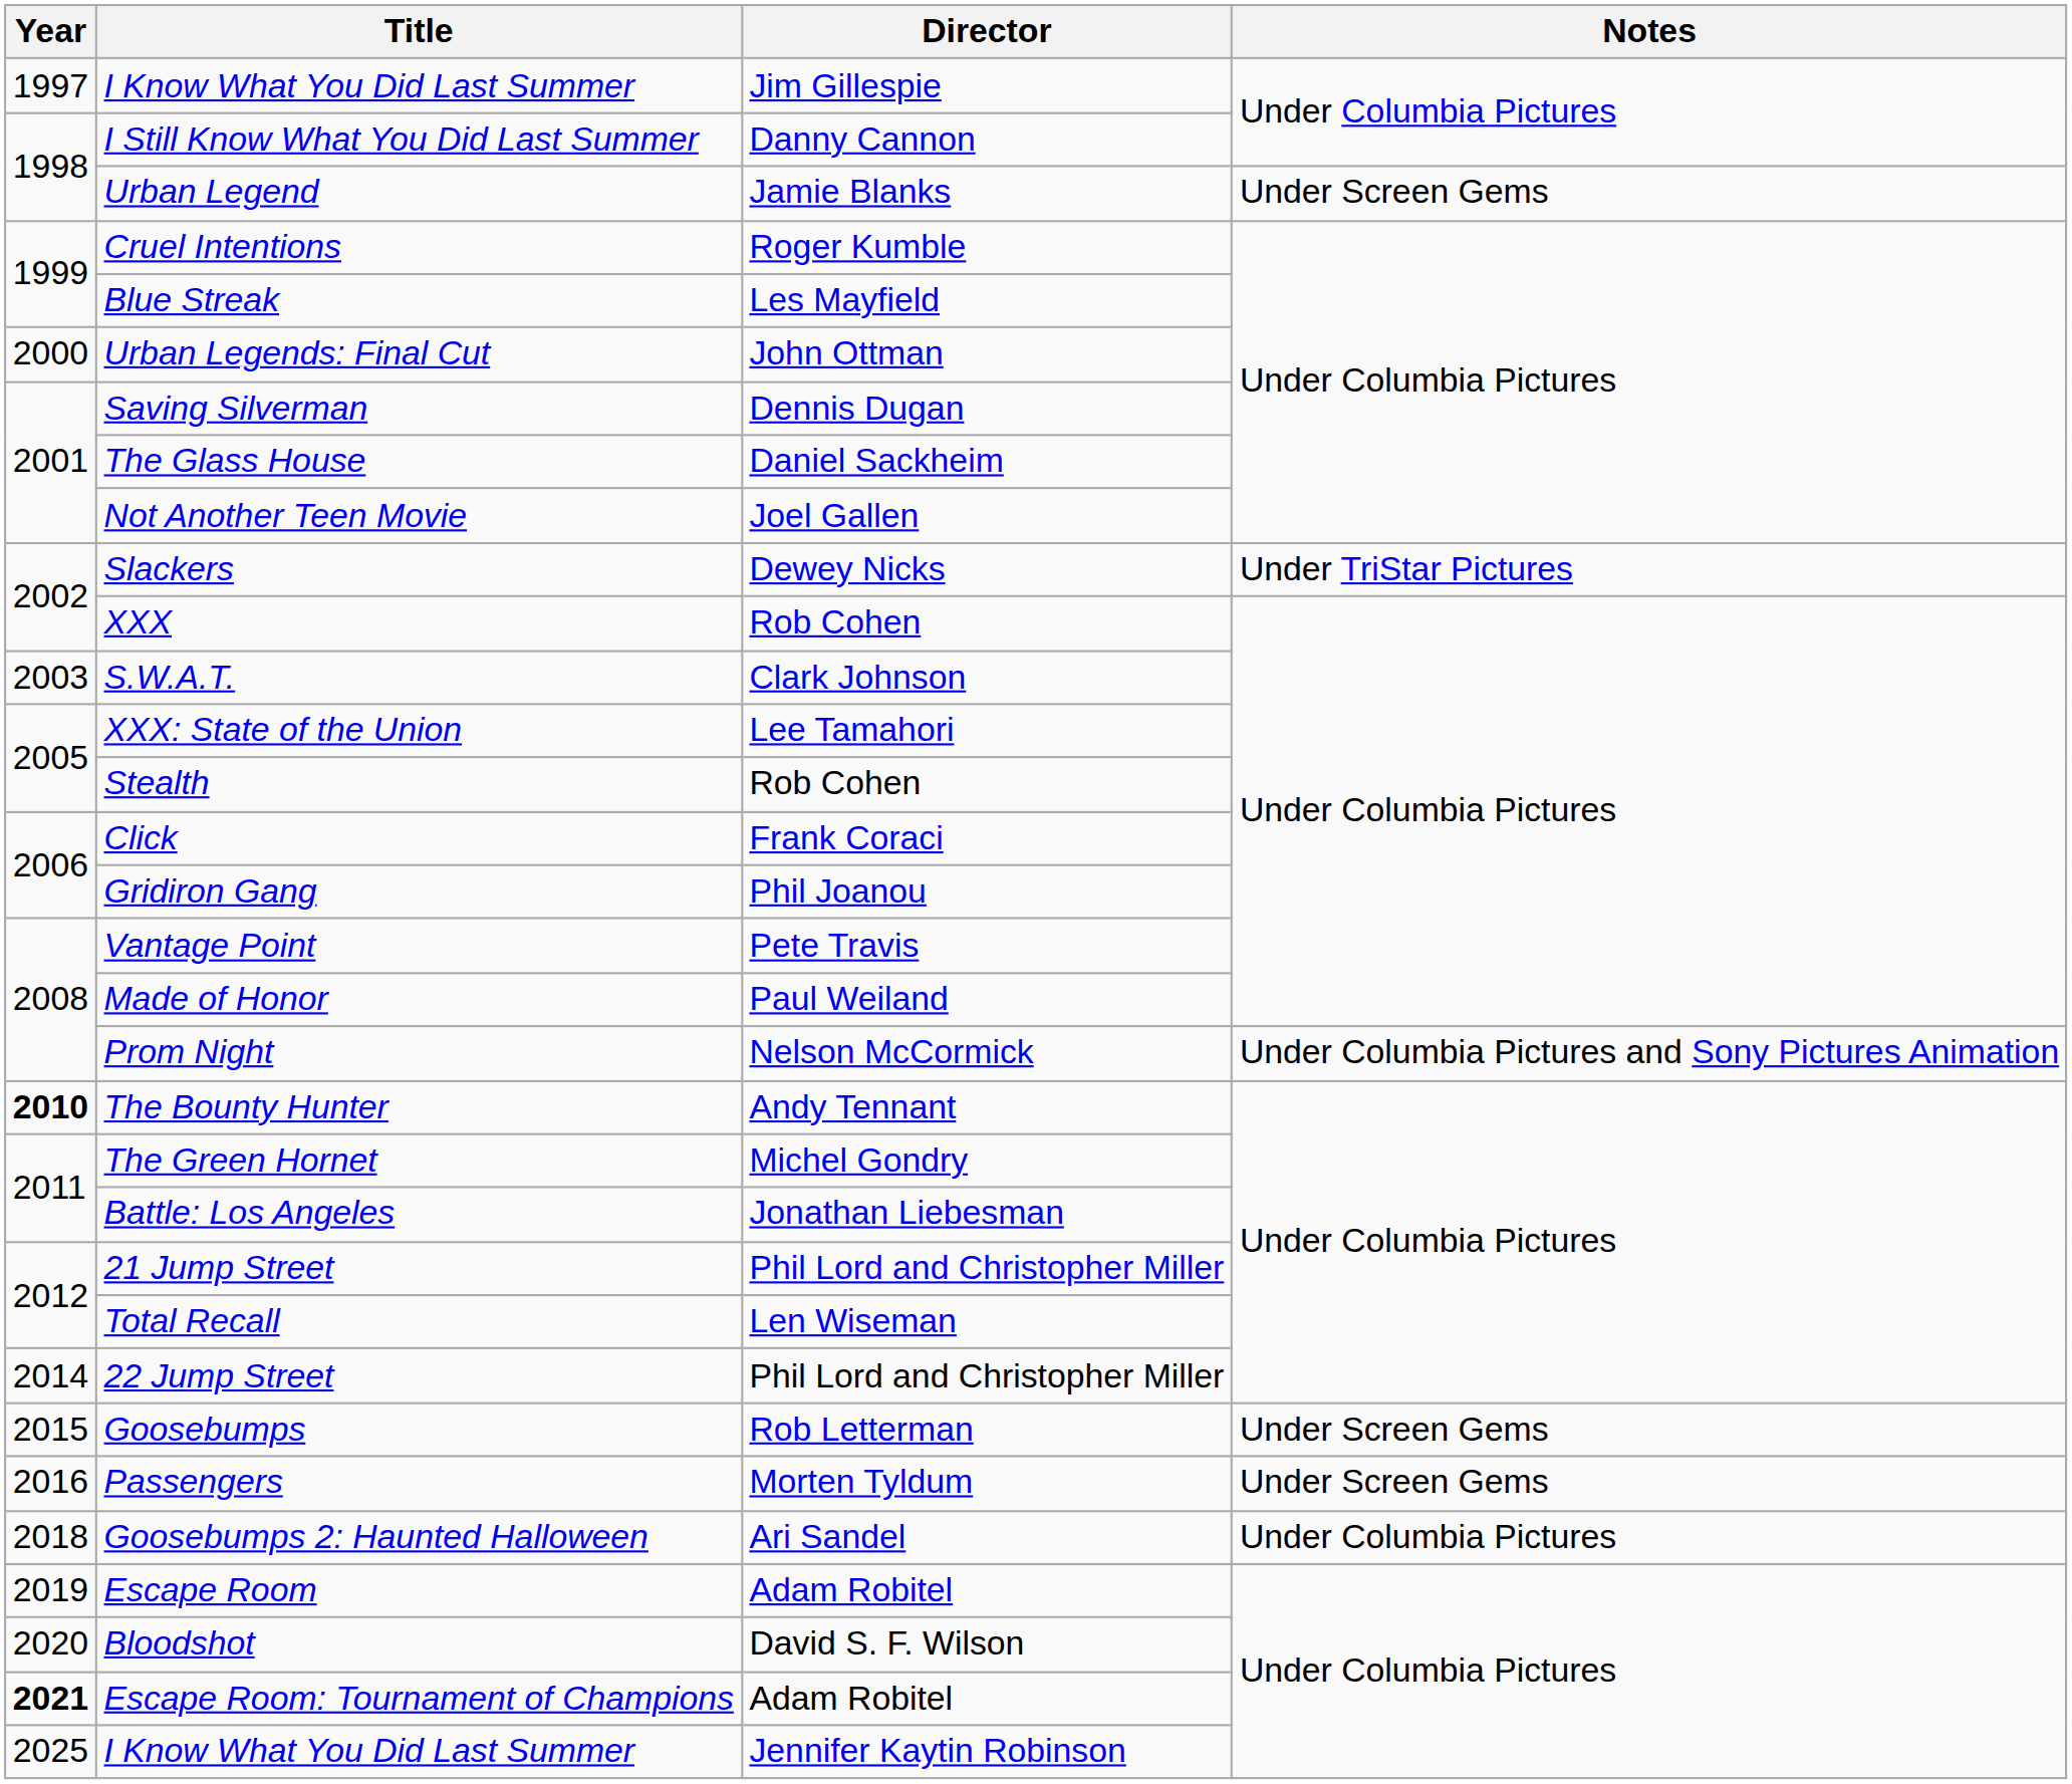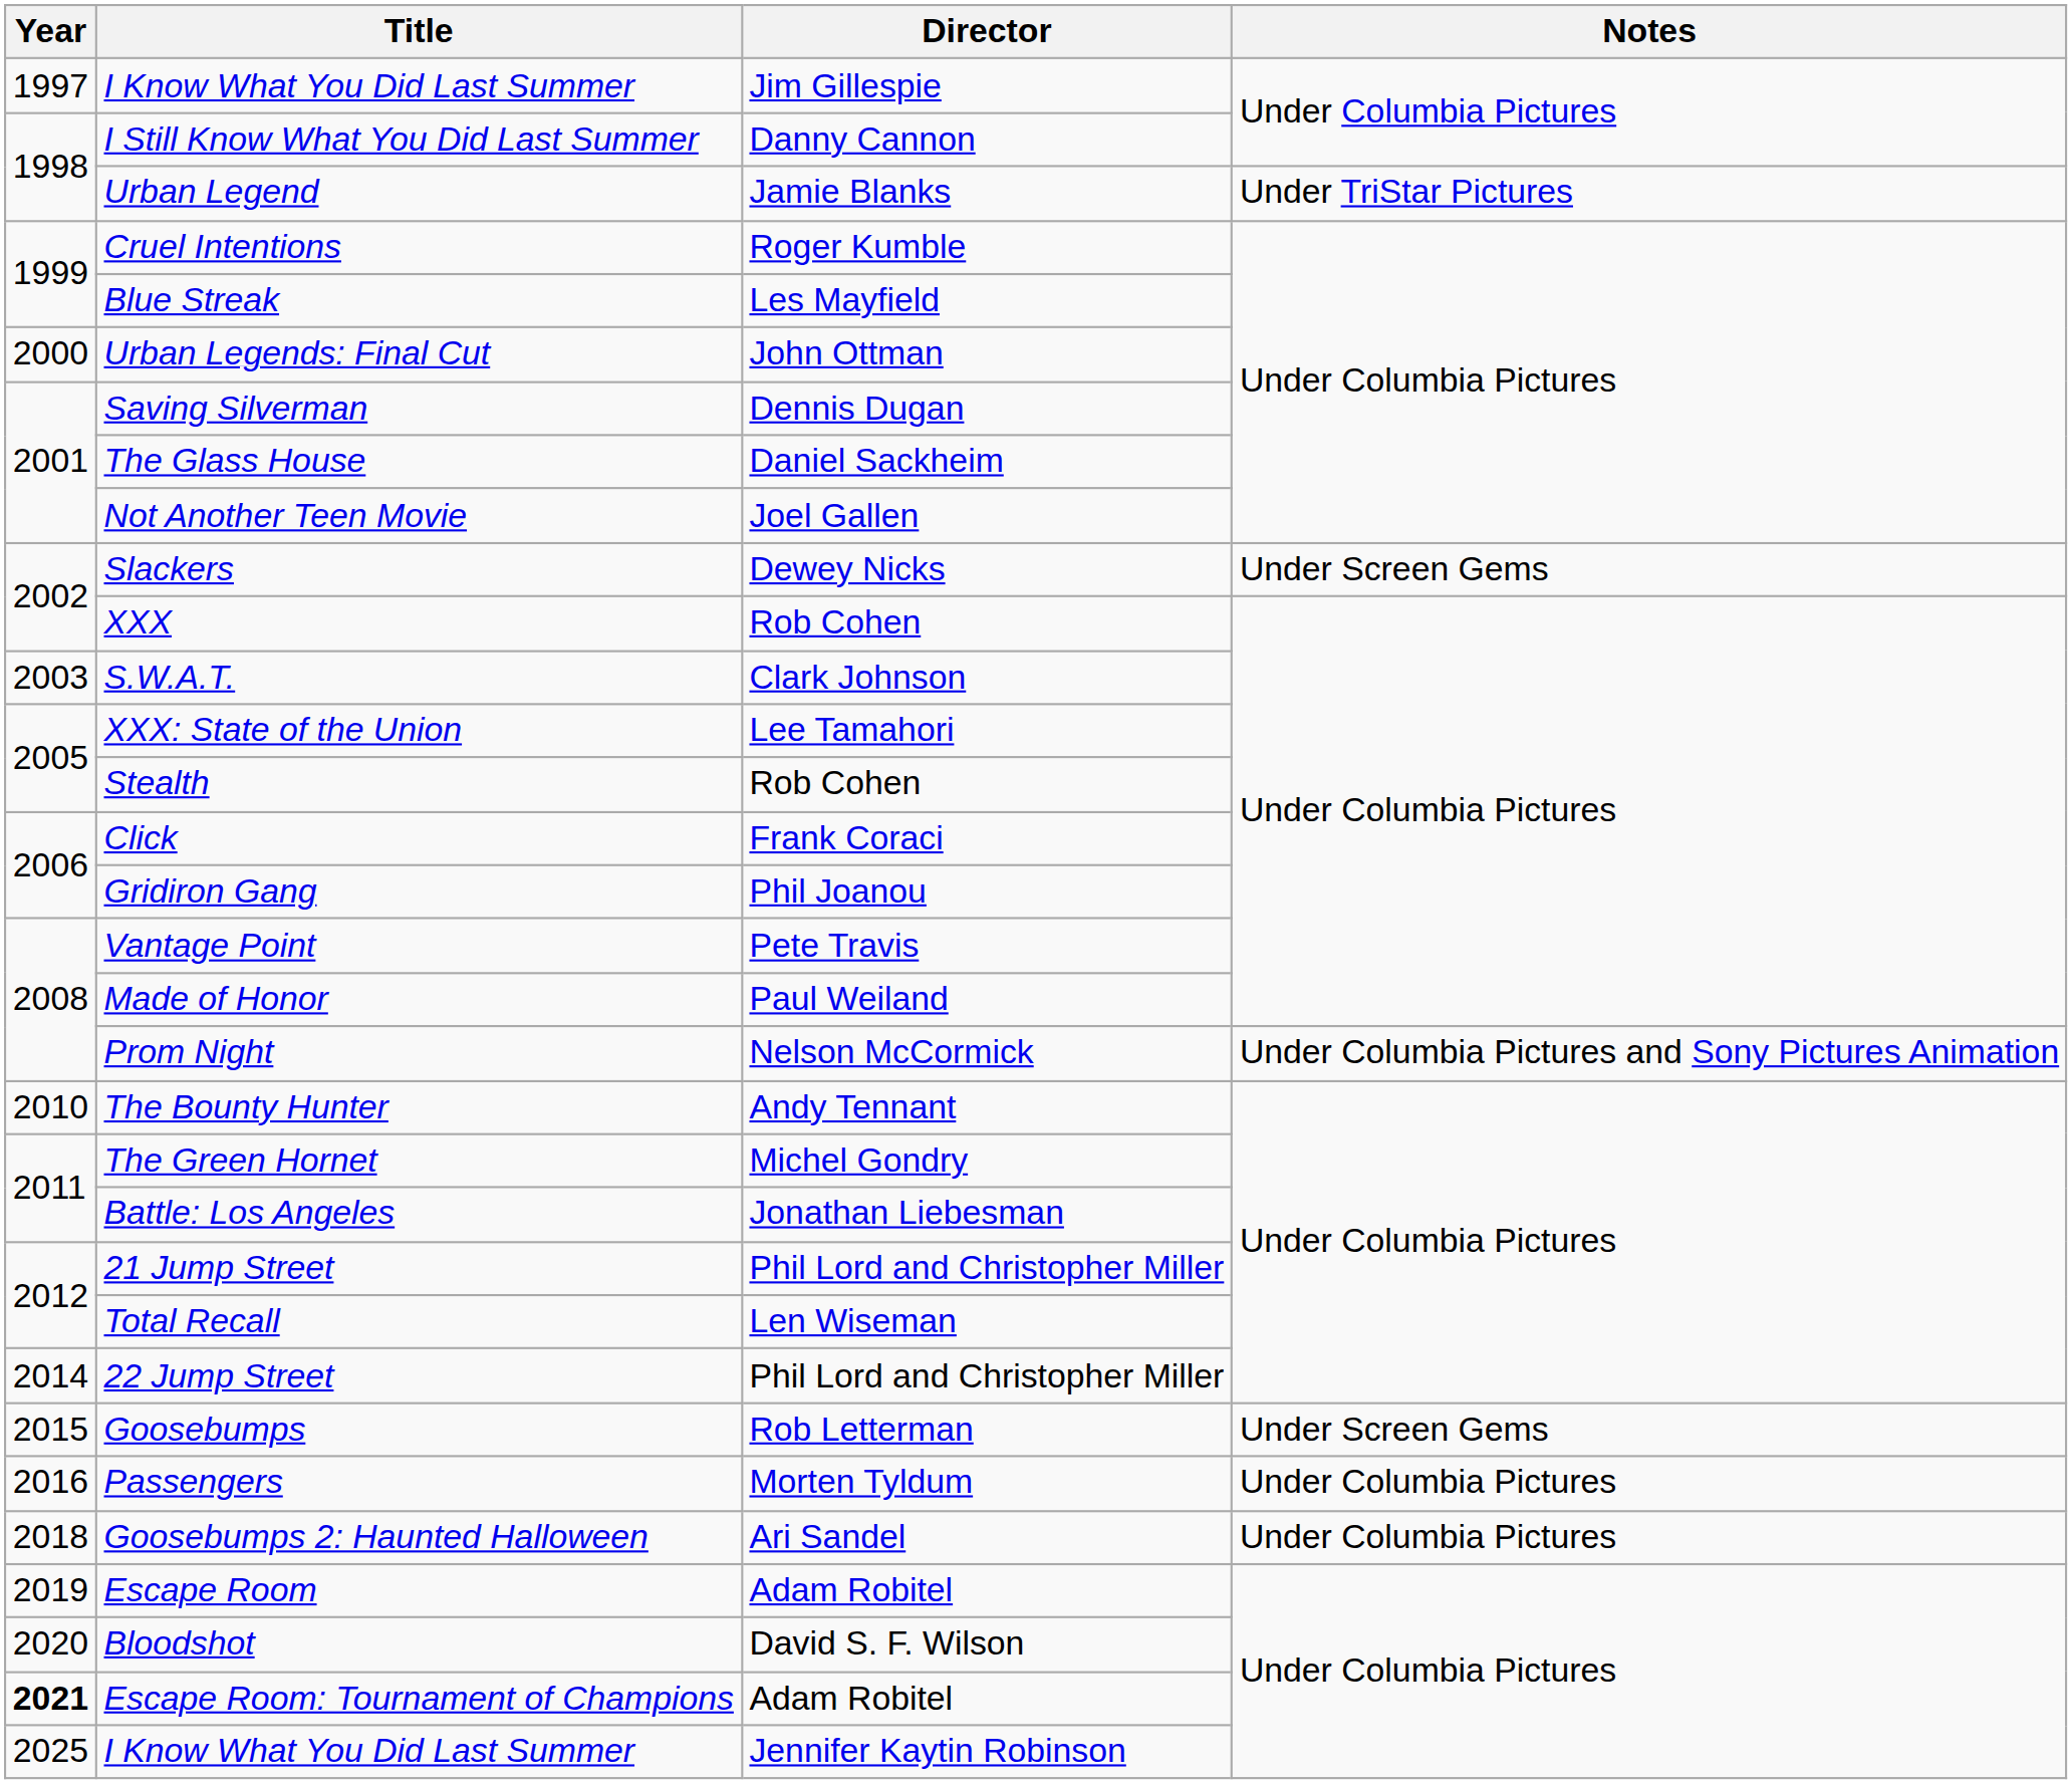Urban Legend | Notes: Under Screen Gems -> Under TriStar Pictures
Slackers | Notes: Under TriStar Pictures -> Under Screen Gems
The Bounty Hunter | Year: bold -> normal
Passengers | Notes: Under Screen Gems -> Under Columbia Pictures
